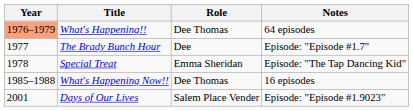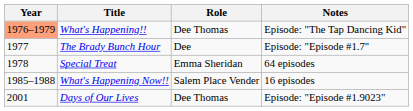What's Happening!! | Notes: 64 episodes -> Episode: "The Tap Dancing Kid"
Special Treat | Notes: Episode: "The Tap Dancing Kid" -> 64 episodes
What's Happening Now!! | Role: Dee Thomas -> Salem Place Vender
Days of Our Lives | Role: Salem Place Vender -> Dee Thomas
